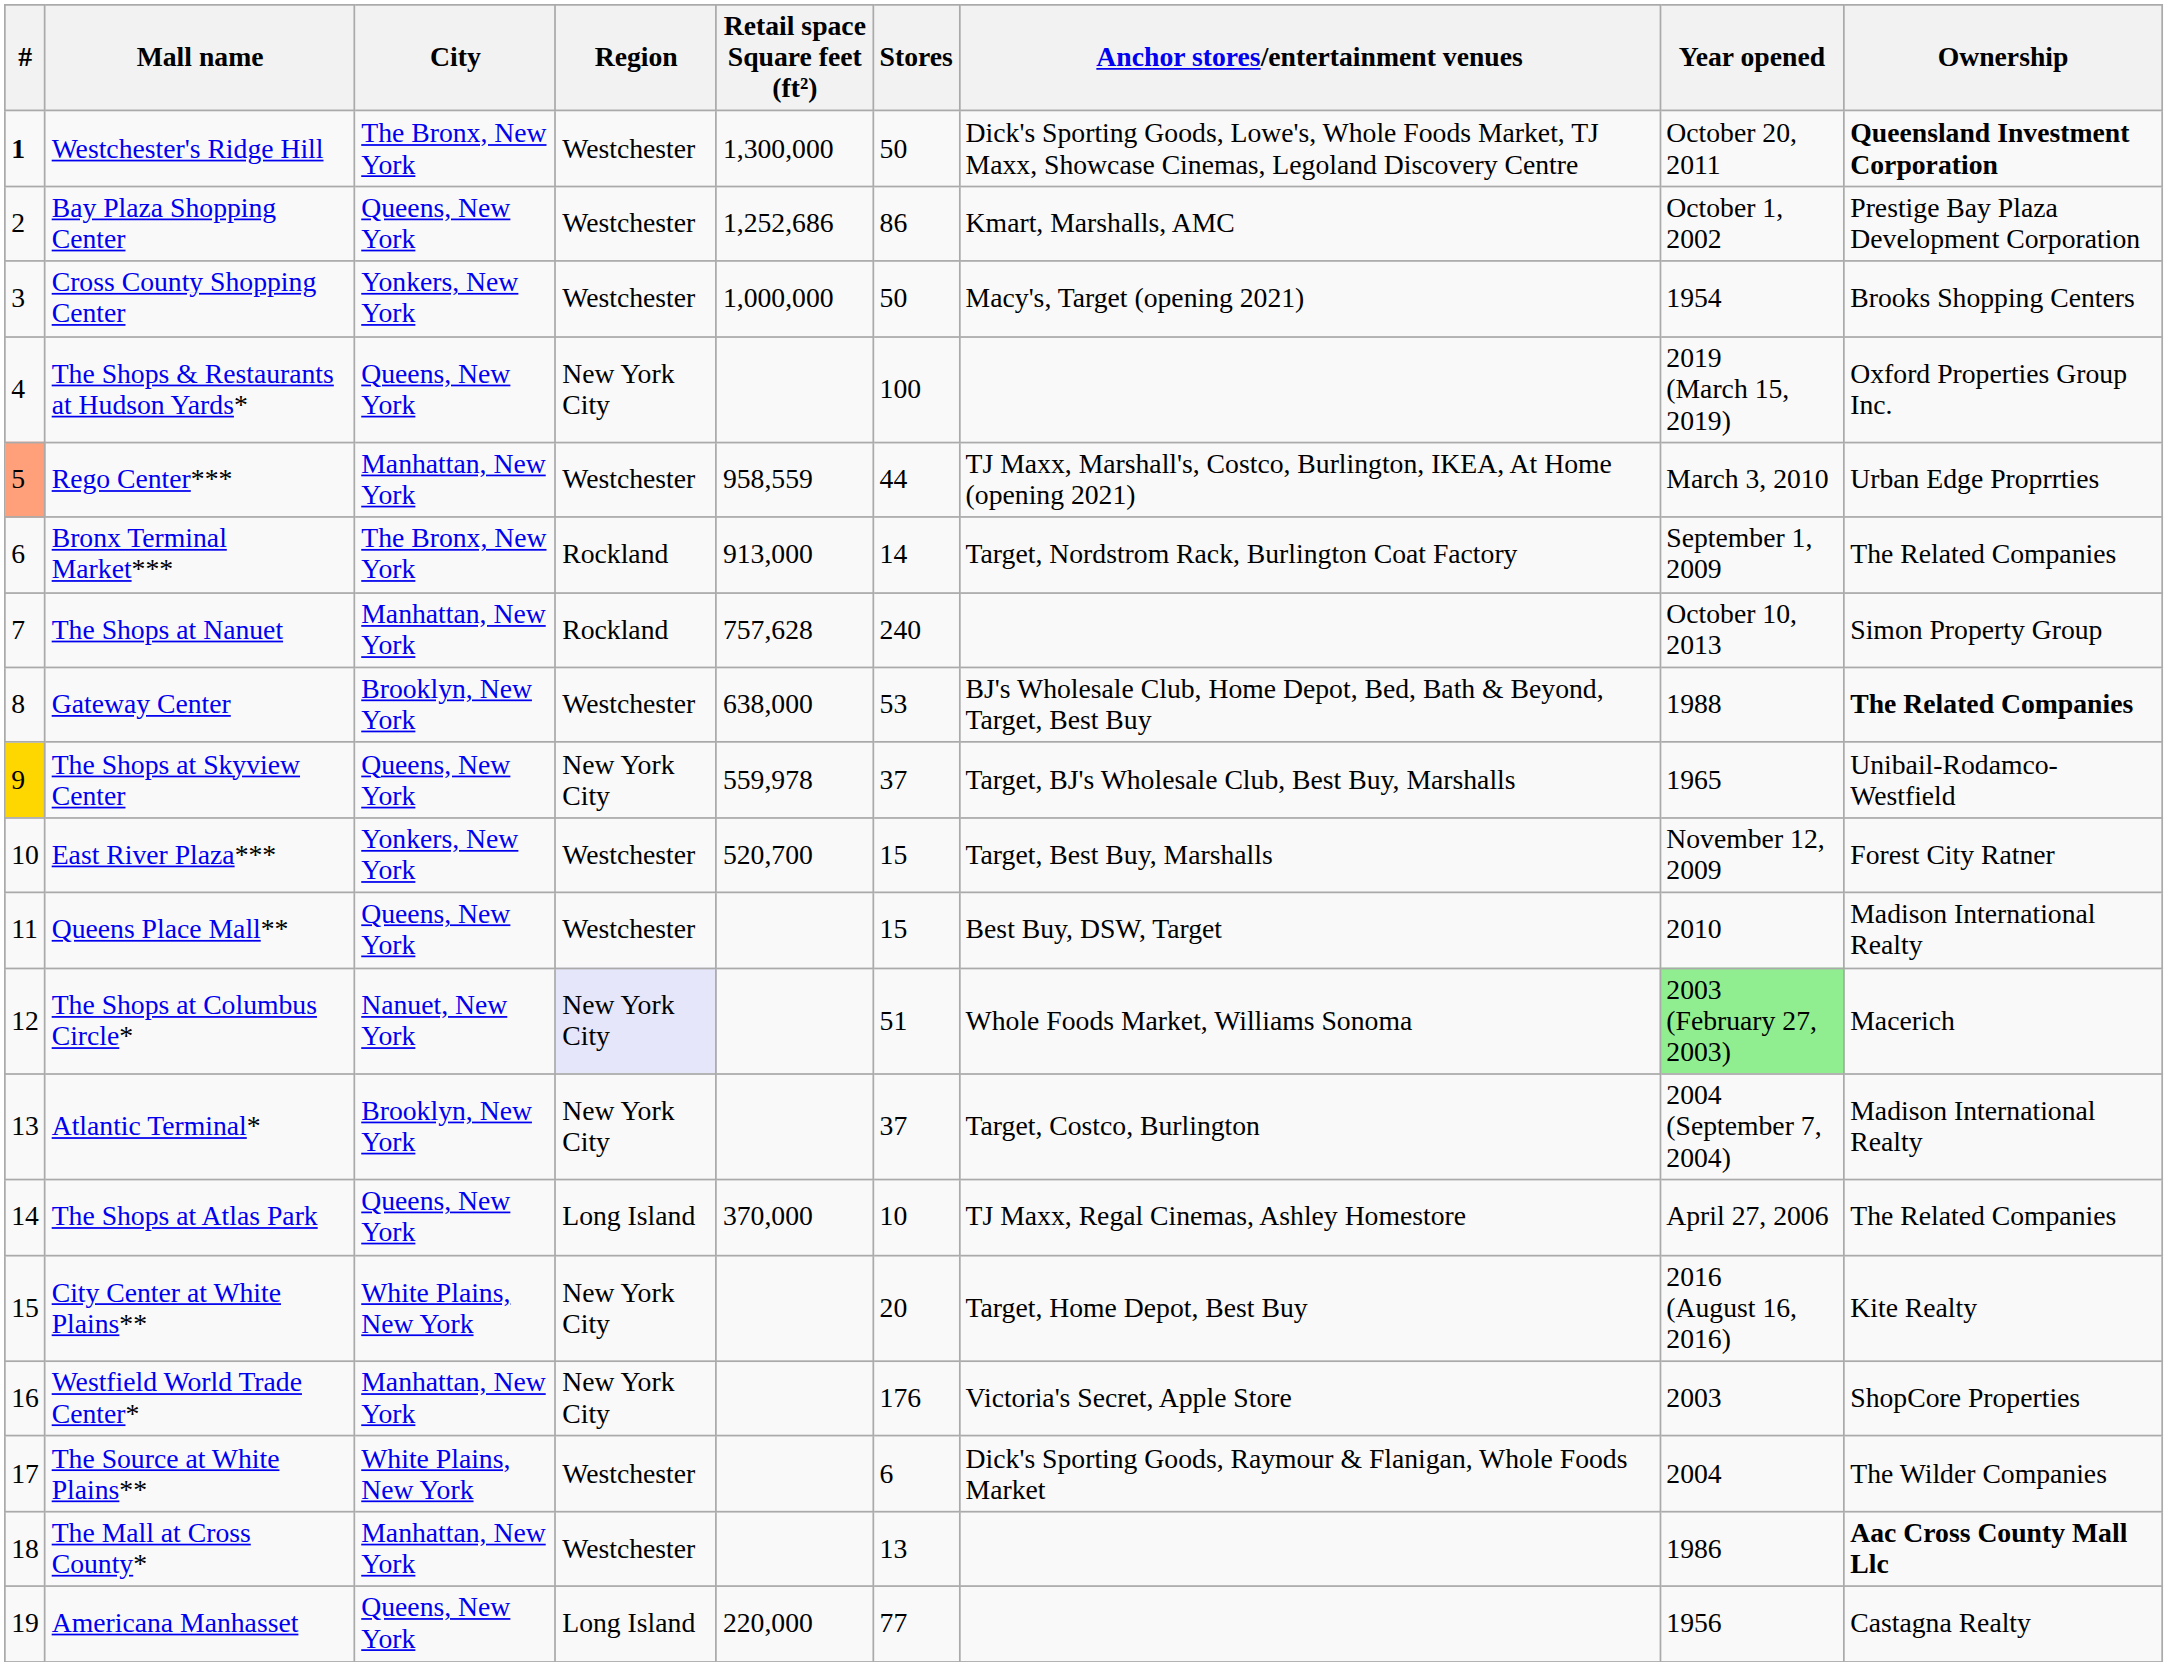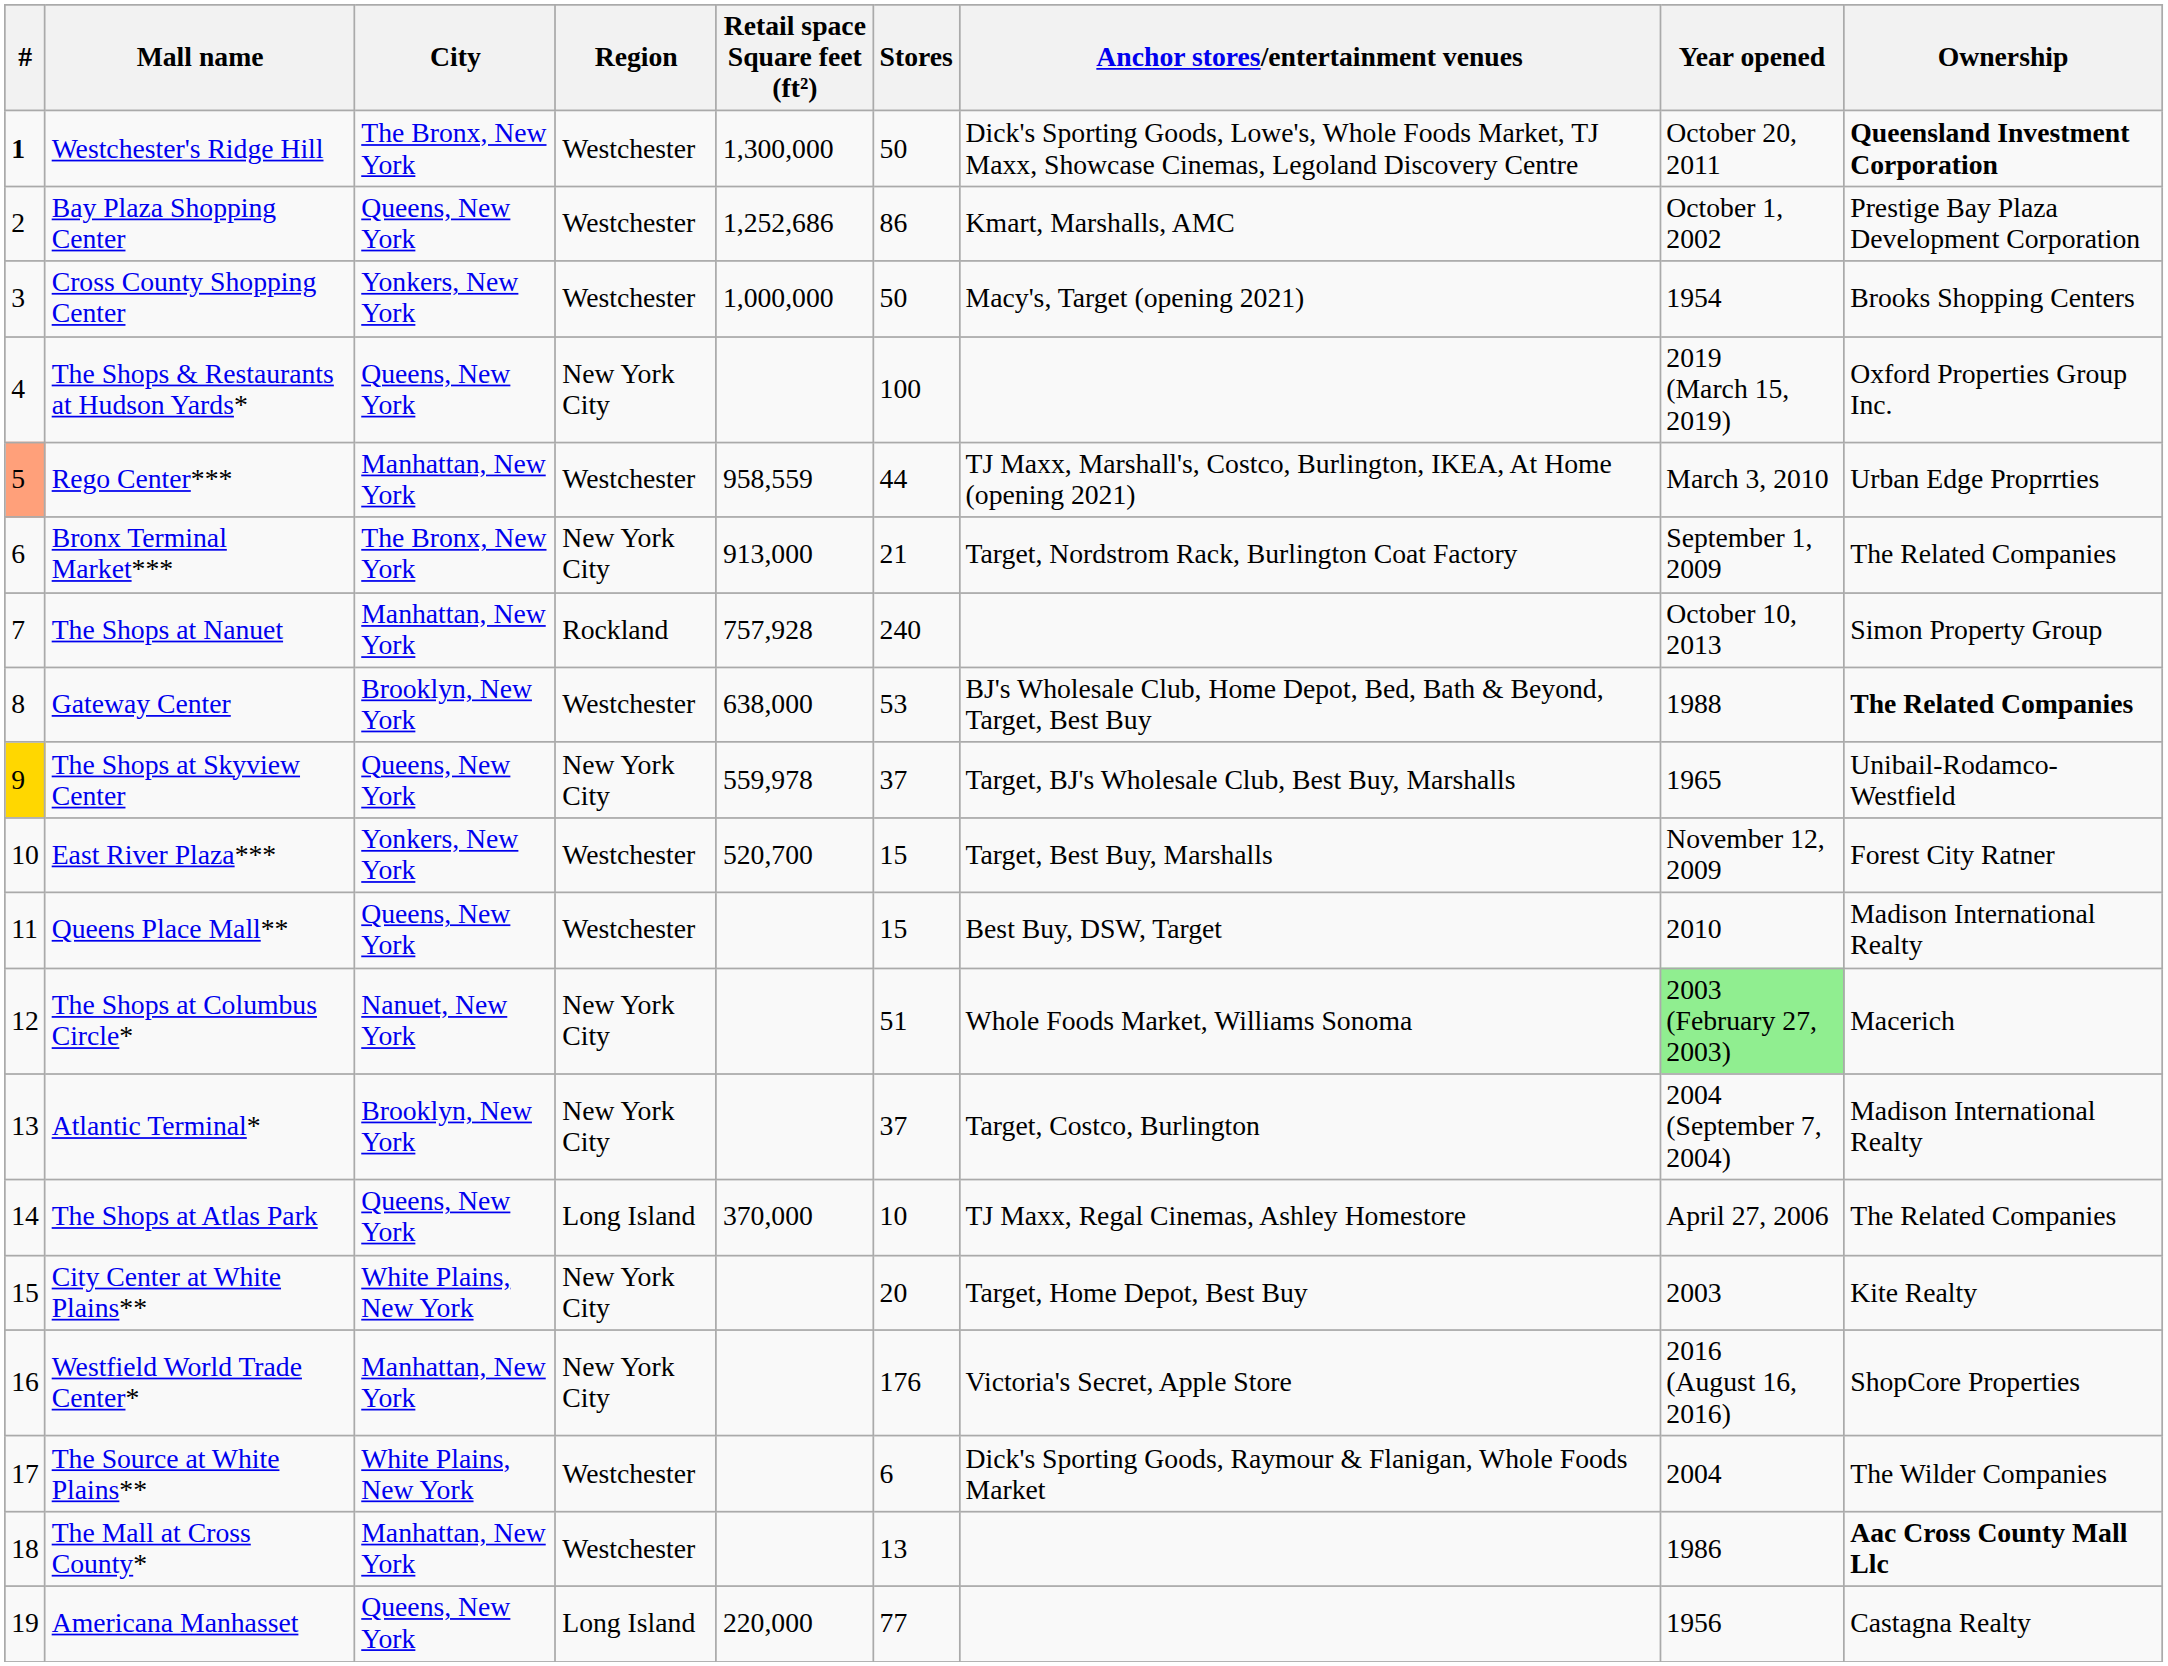Bronx Terminal Market*** | Region: Rockland -> New York City
Bronx Terminal Market*** | Stores: 14 -> 21
The Shops at Nanuet | Retail space Square feet (ft²): 757,628 -> 757,928
The Shops at Columbus Circle* | Region: lavender background -> no background
City Center at White Plains** | Year opened: 2016 (August 16, 2016) -> 2003
Westfield World Trade Center* | Year opened: 2003 -> 2016 (August 16, 2016)
